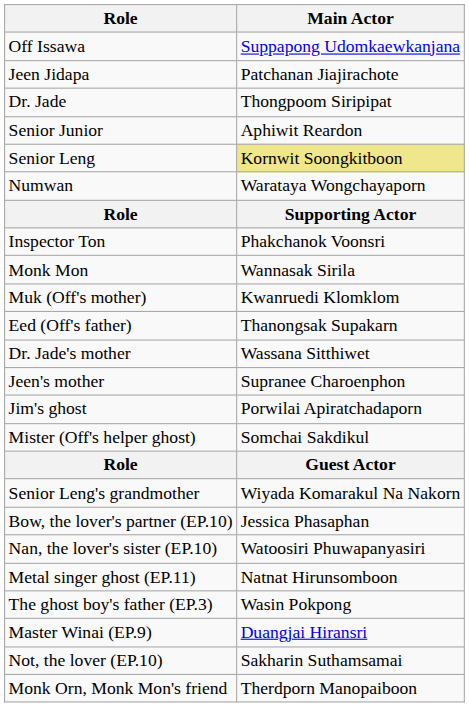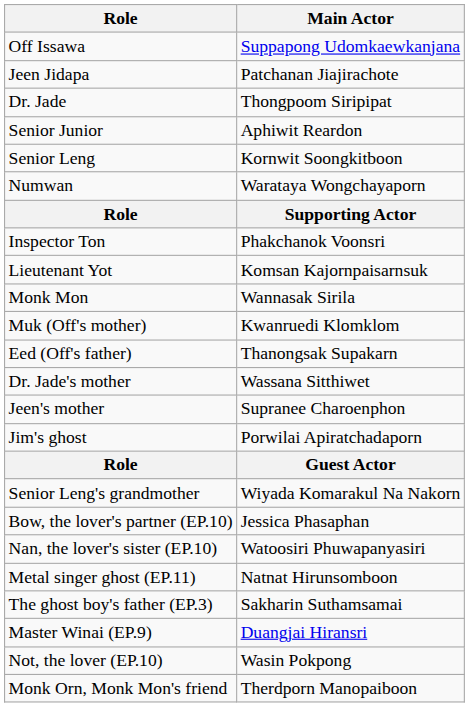Senior Leng | Main Actor: khaki background -> no background
+ row: Lieutenant Yot | Komsan Kajornpaisarnsuk
- row: Mister (Off's helper ghost) | Somchai Sakdikul
The ghost boy's father (EP.3) | Main Actor: Wasin Pokpong -> Sakharin Suthamsamai
Not, the lover (EP.10) | Main Actor: Sakharin Suthamsamai -> Wasin Pokpong
